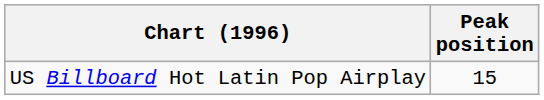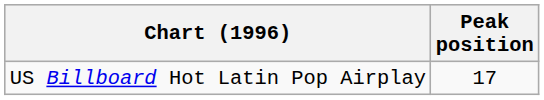US Billboard Hot Latin Pop Airplay | Peak position: 15 -> 17
